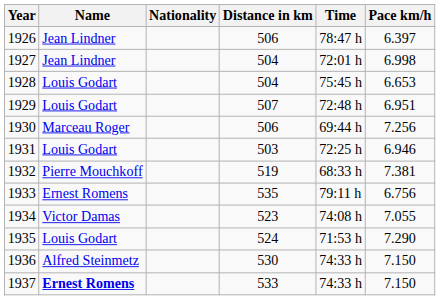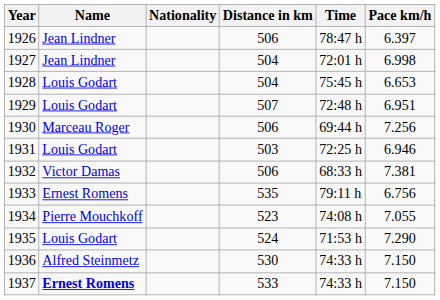1932 | Name: Pierre Mouchkoff -> Victor Damas
1932 | Distance in km: 519 -> 506
1934 | Name: Victor Damas -> Pierre Mouchkoff
